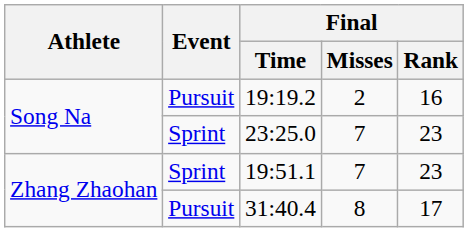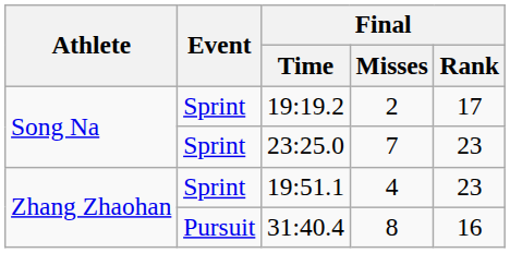19:19.2 | Event: Pursuit -> Sprint
19:19.2 | Final / Rank: 16 -> 17
19:51.1 | Final / Misses: 7 -> 4
31:40.4 | Final / Rank: 17 -> 16
